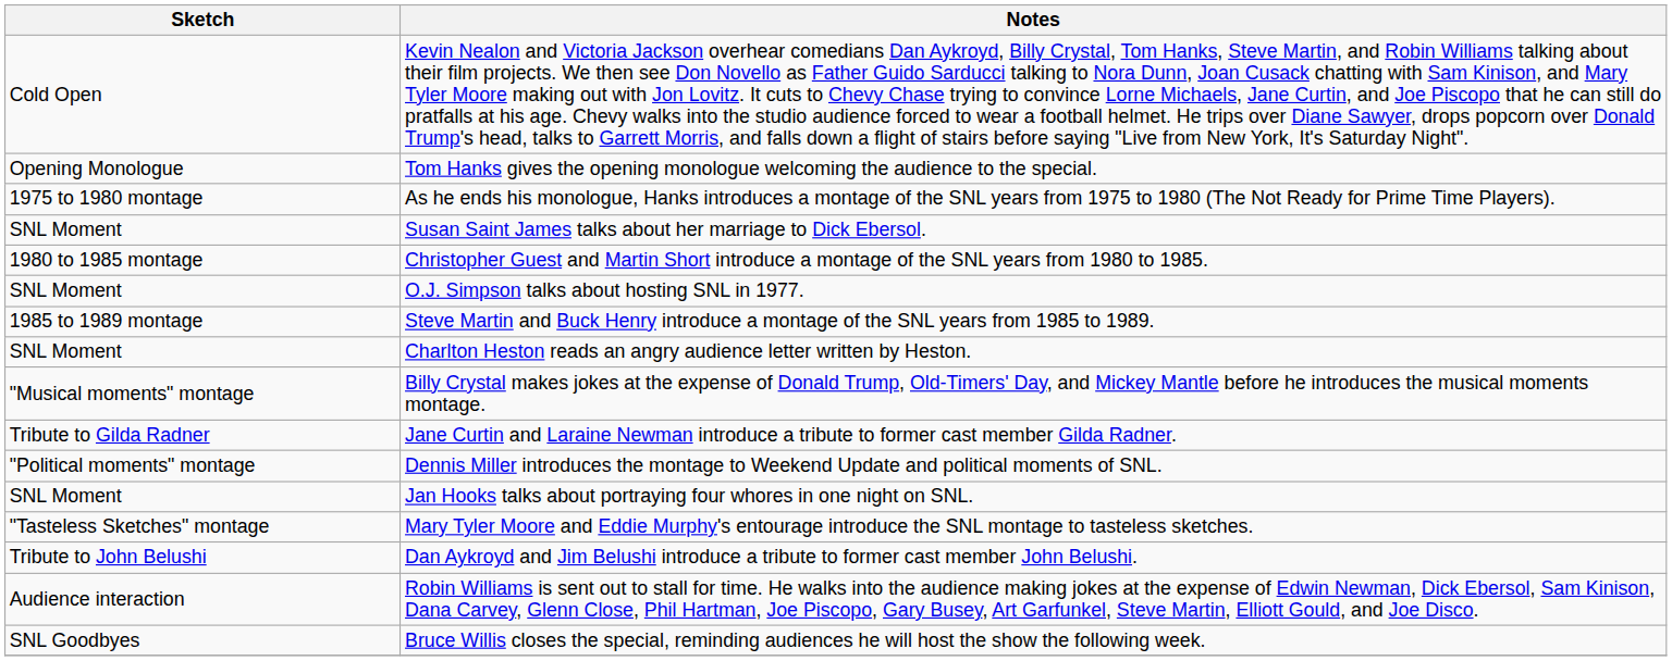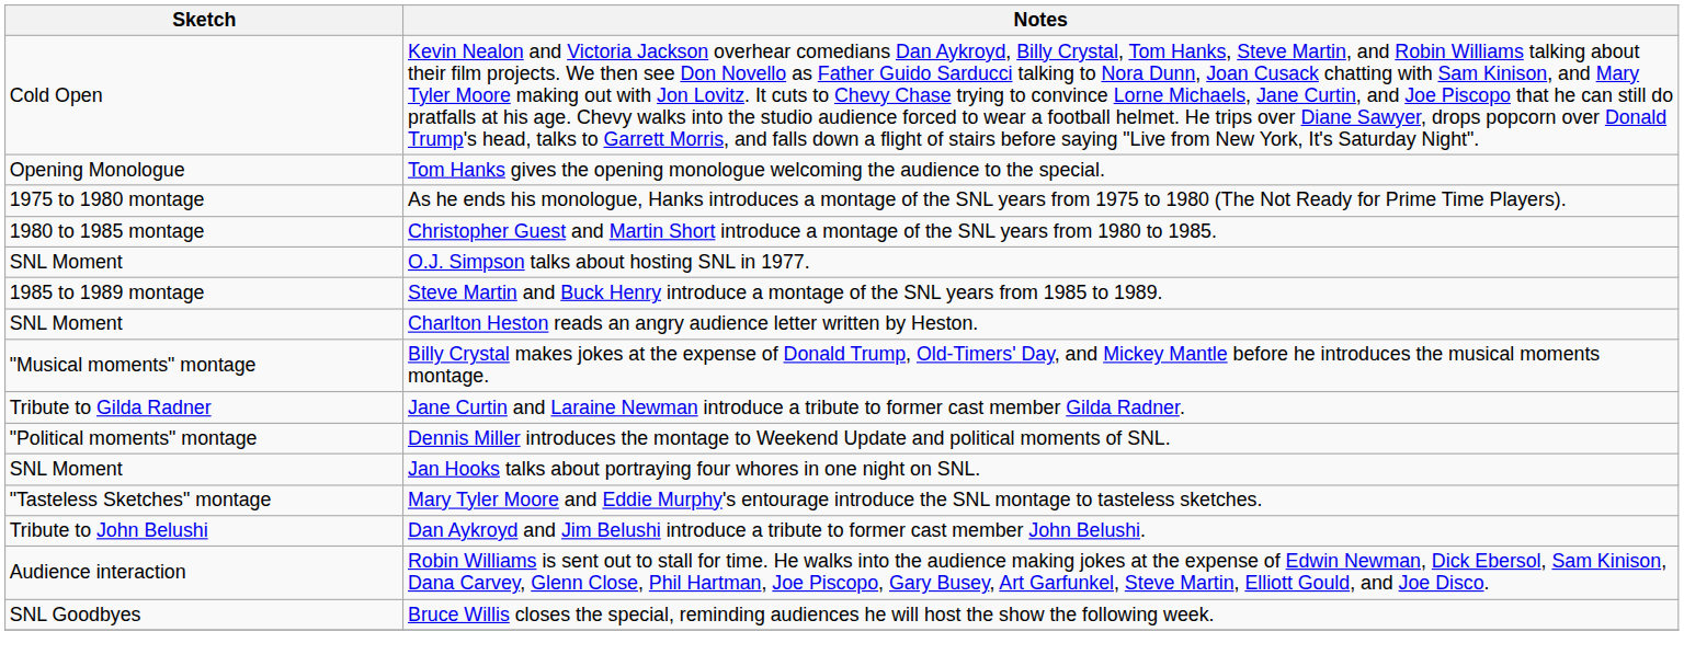- row: SNL Moment | Susan Saint James talks about her marriage to Dick Ebersol.
